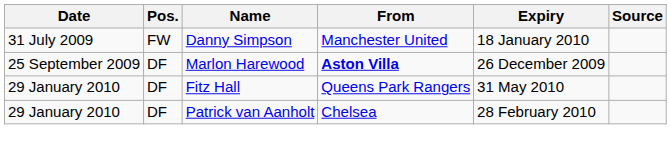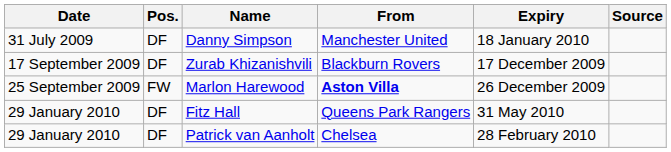Danny Simpson | Pos.: FW -> DF
+ row: 17 September 2009 | DF | Zurab Khizanishvili | Blackburn Rovers | 17 December 2009
Marlon Harewood | Pos.: DF -> FW
